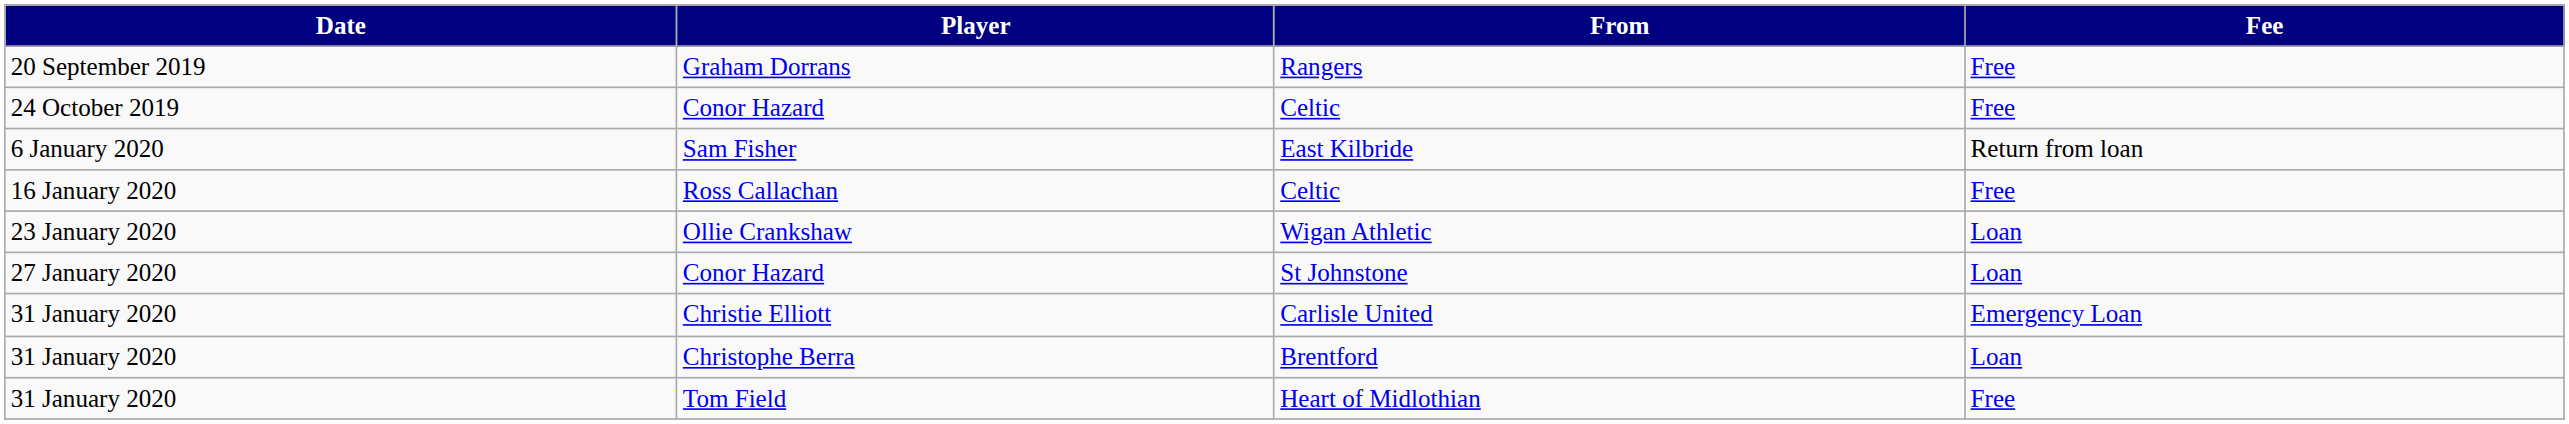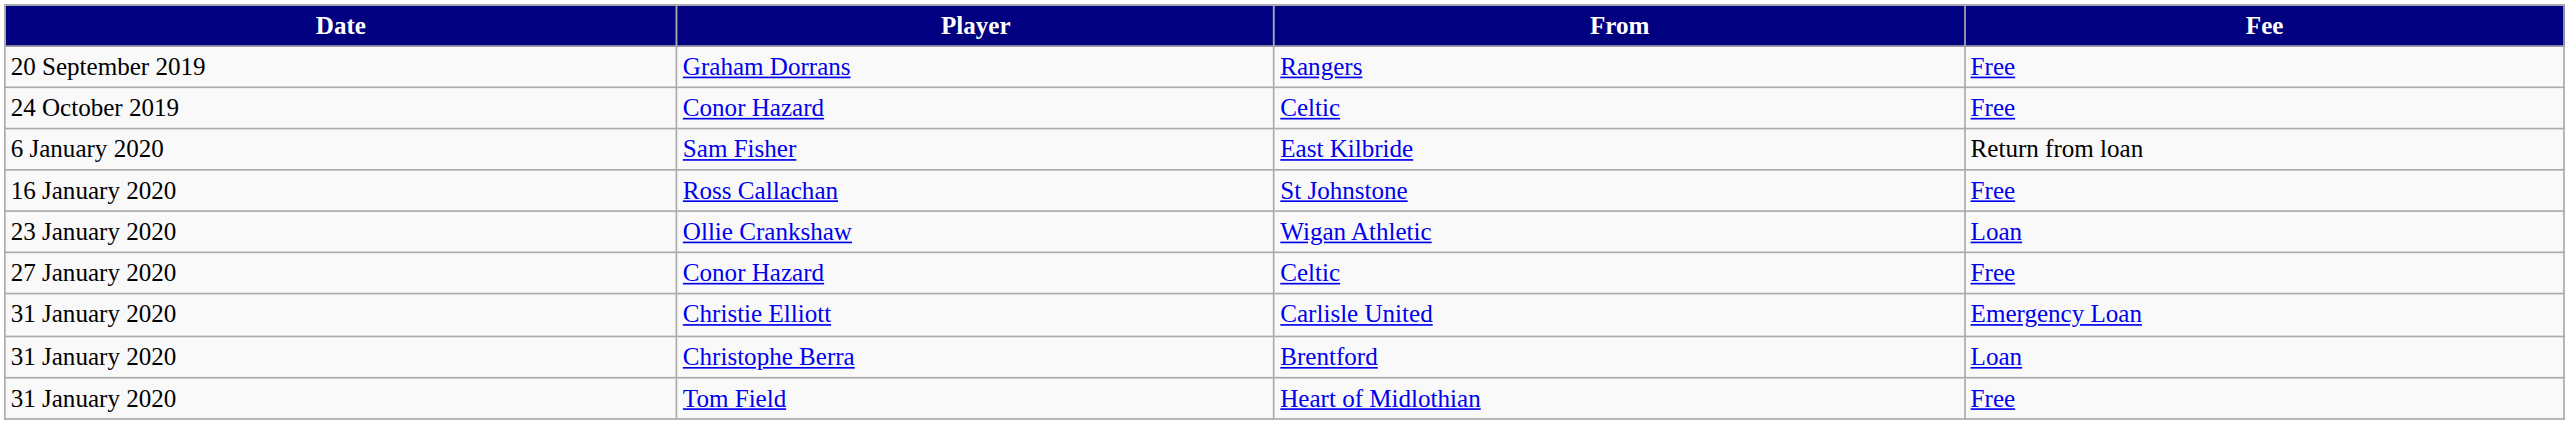Ross Callachan | From: Celtic -> St Johnstone
27 January 2020 / Conor Hazard | From: St Johnstone -> Celtic
27 January 2020 / Conor Hazard | Fee: Loan -> Free
